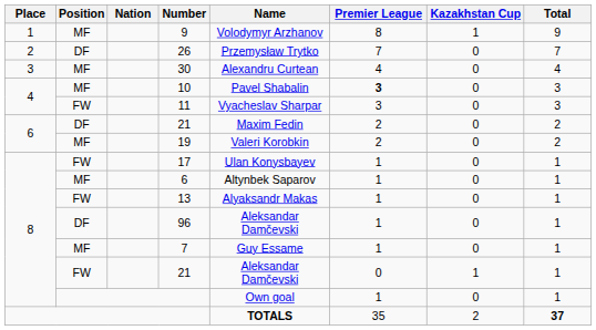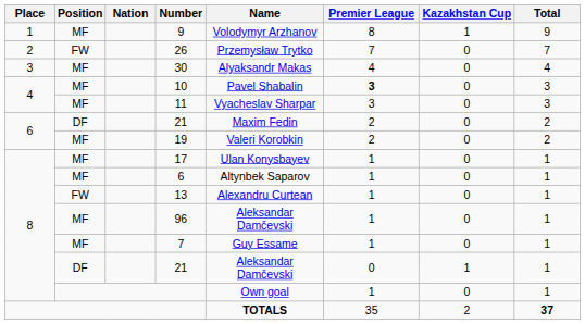26 | Position: DF -> FW
30 | Name: Alexandru Curtean -> Alyaksandr Makas
11 | Position: FW -> MF
17 | Position: FW -> MF
13 | Name: Alyaksandr Makas -> Alexandru Curtean
96 | Position: DF -> MF
8 / 21 | Position: FW -> DF
